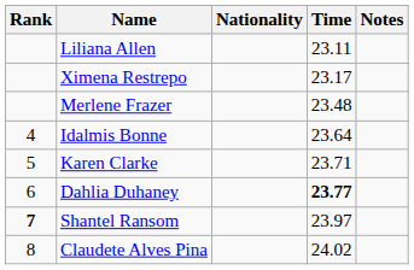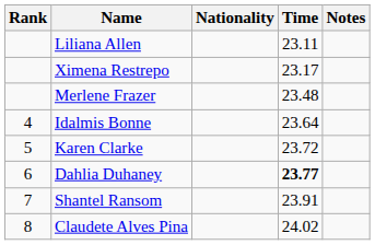Karen Clarke | Time: 23.71 -> 23.72
Shantel Ransom | Rank: bold -> normal
Shantel Ransom | Time: 23.97 -> 23.91
